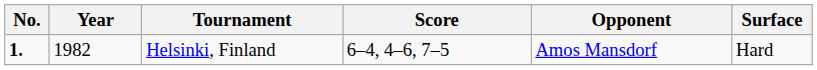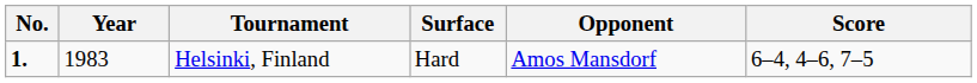columns swapped: Surface <-> Score
Helsinki, Finland | Year: 1982 -> 1983
